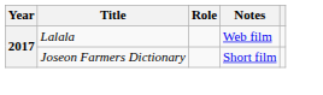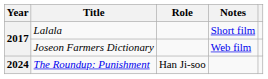Lalala | Notes: Web film -> Short film
Joseon Farmers Dictionary | Notes: Short film -> Web film
+ row: 2024 | The Roundup: Punishment | Han Ji-soo
